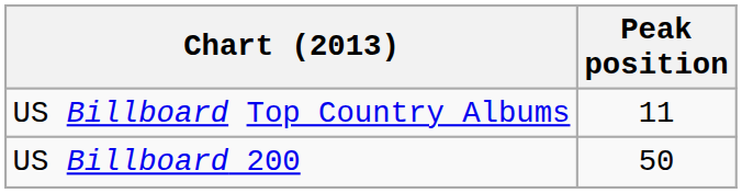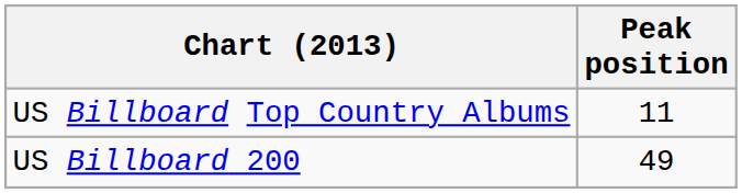US Billboard 200 | Peak position: 50 -> 49
